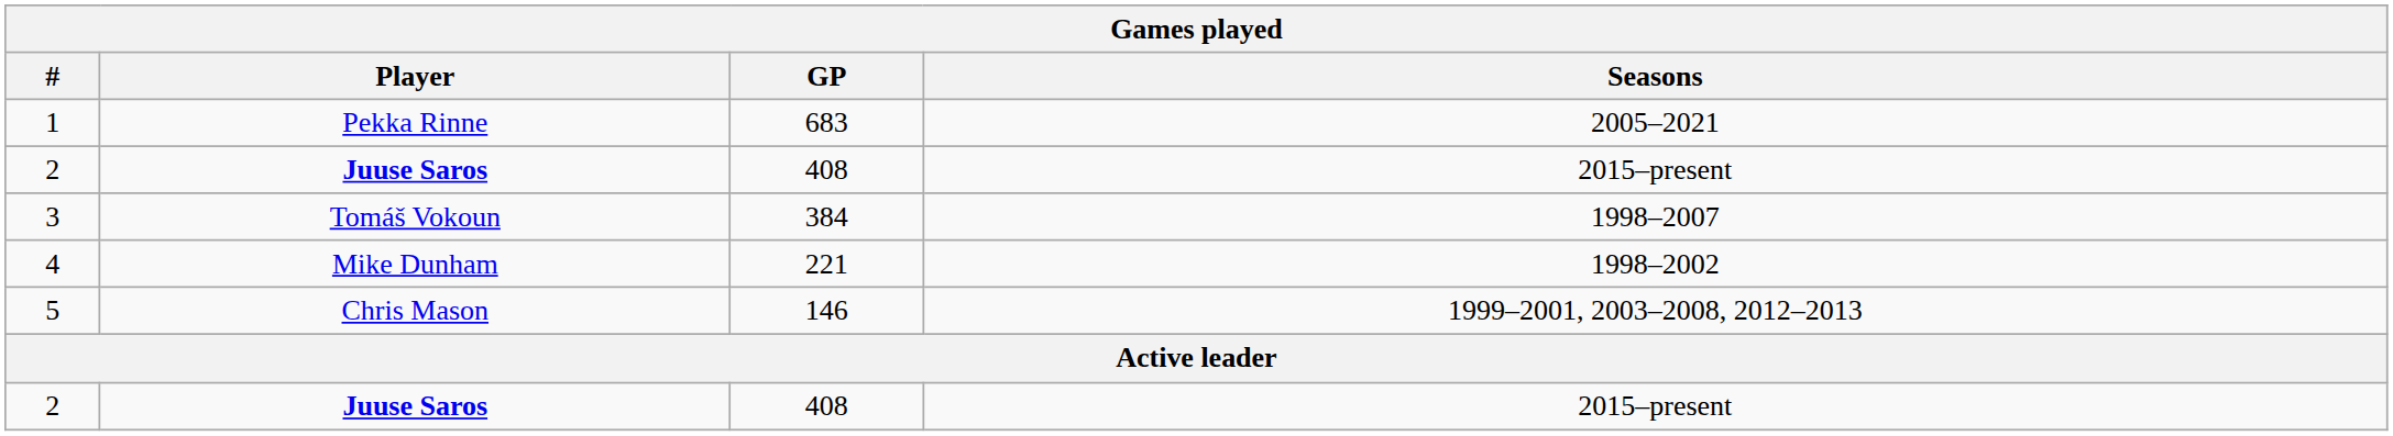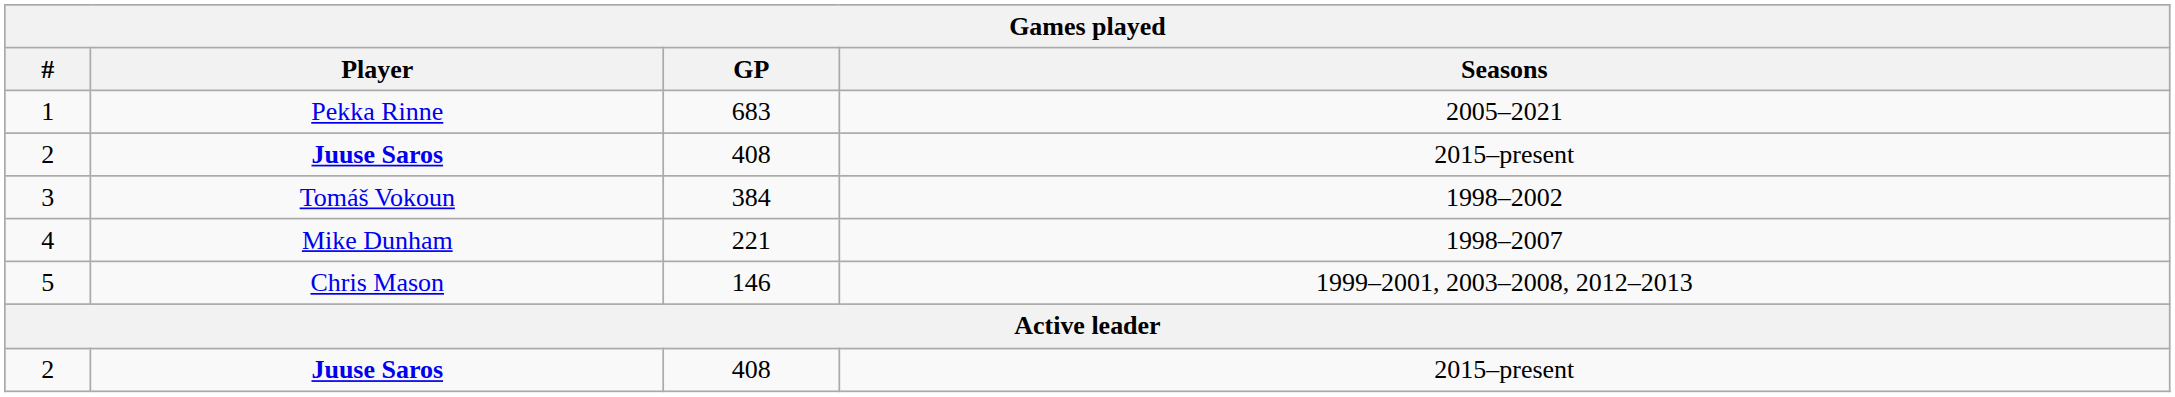3 | Seasons: 1998–2007 -> 1998–2002
4 | Seasons: 1998–2002 -> 1998–2007
